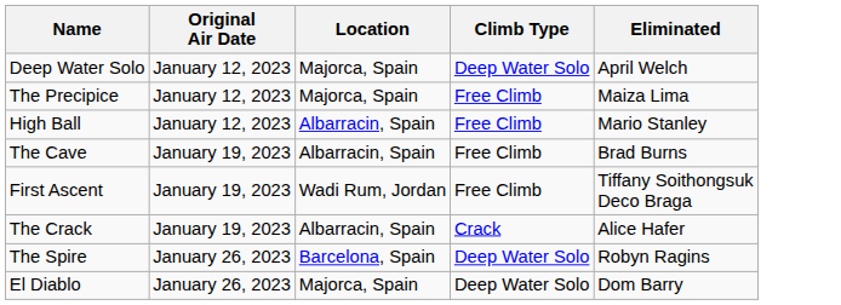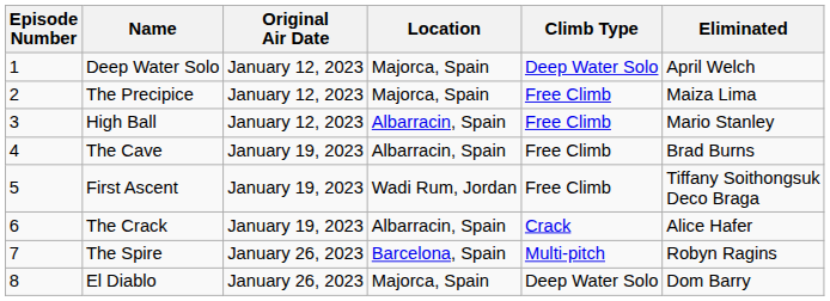+ column: Episode Number | 1 | 2 | 3 | 4 | 5 | 6 | 7 | 8
The Spire | Climb Type: Deep Water Solo -> Multi-pitch
